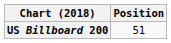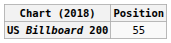US Billboard 200 | Position: 51 -> 55
